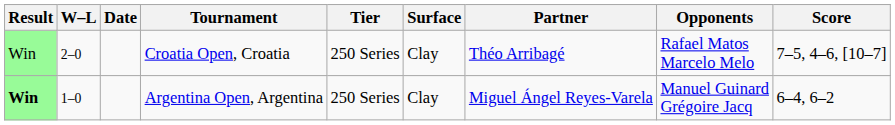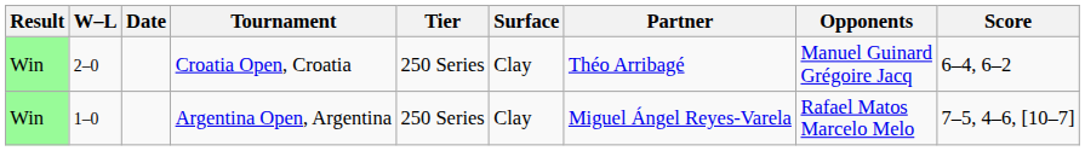Croatia Open, Croatia | Opponents: Rafael Matos Marcelo Melo -> Manuel Guinard Grégoire Jacq
Croatia Open, Croatia | Score: 7–5, 4–6, [10–7] -> 6–4, 6–2
Argentina Open, Argentina | Result: bold -> normal
Argentina Open, Argentina | Opponents: Manuel Guinard Grégoire Jacq -> Rafael Matos Marcelo Melo
Argentina Open, Argentina | Score: 6–4, 6–2 -> 7–5, 4–6, [10–7]
